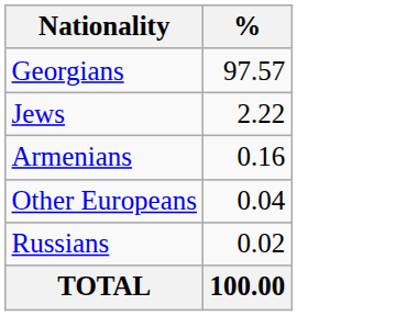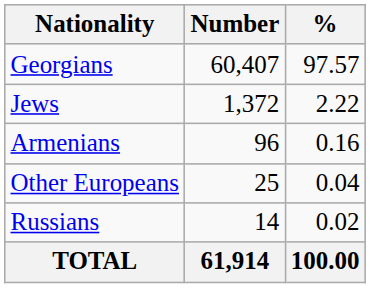+ column: Number | 60,407 | 1,372 | 96 | 25 | 14 | 61,914
